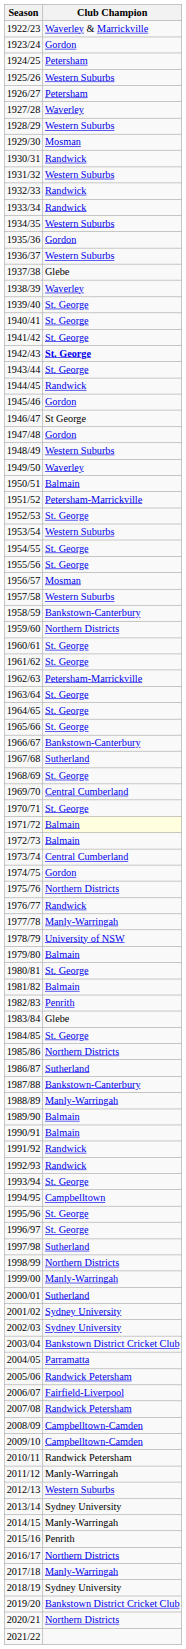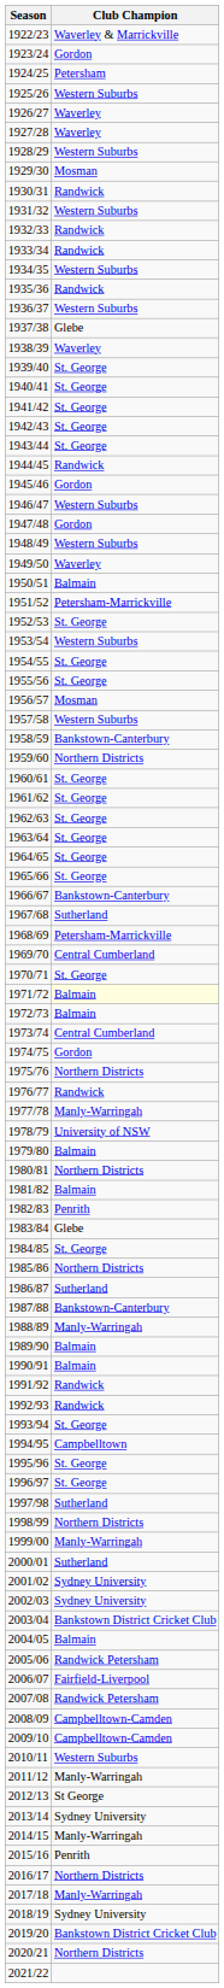1926/27 | Club Champion: Petersham -> Waverley
1935/36 | Club Champion: Gordon -> Randwick
1942/43 | Club Champion: bold -> normal
1946/47 | Club Champion: St George -> Western Suburbs
1962/63 | Club Champion: Petersham-Marrickville -> St. George
1968/69 | Club Champion: St. George -> Petersham-Marrickville
1980/81 | Club Champion: St. George -> Northern Districts
2004/05 | Club Champion: Parramatta -> Balmain
2010/11 | Club Champion: Randwick Petersham -> Western Suburbs
2012/13 | Club Champion: Western Suburbs -> St George
